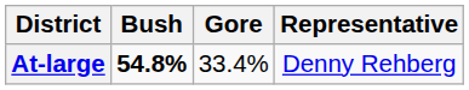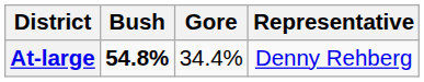At-large | Gore: 33.4% -> 34.4%
